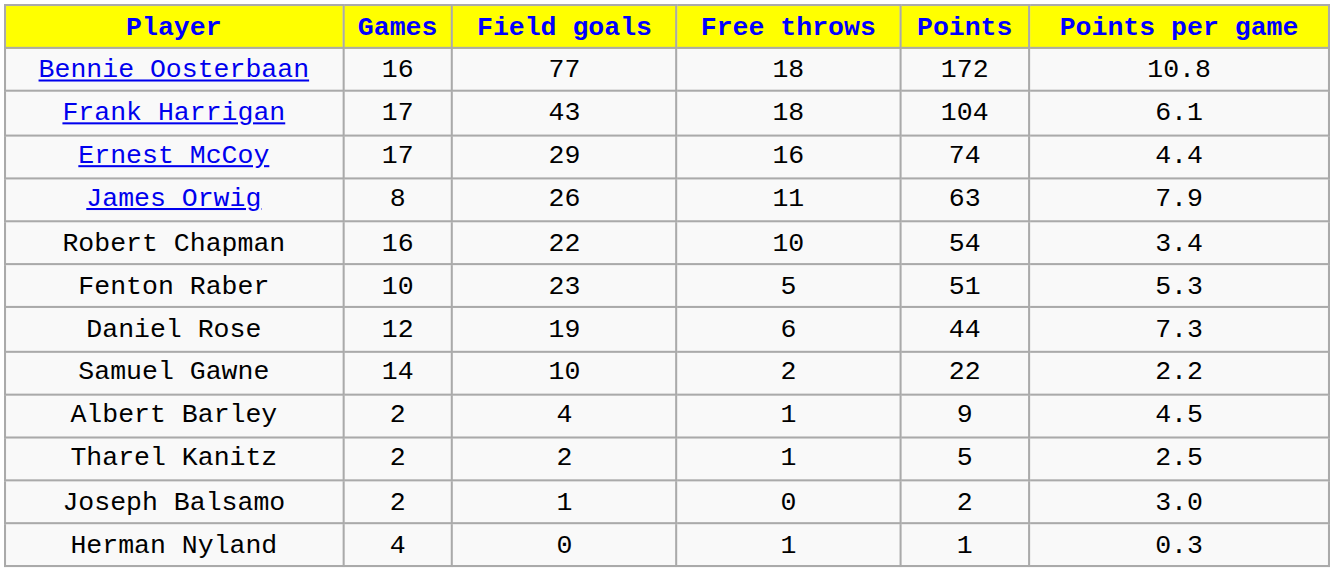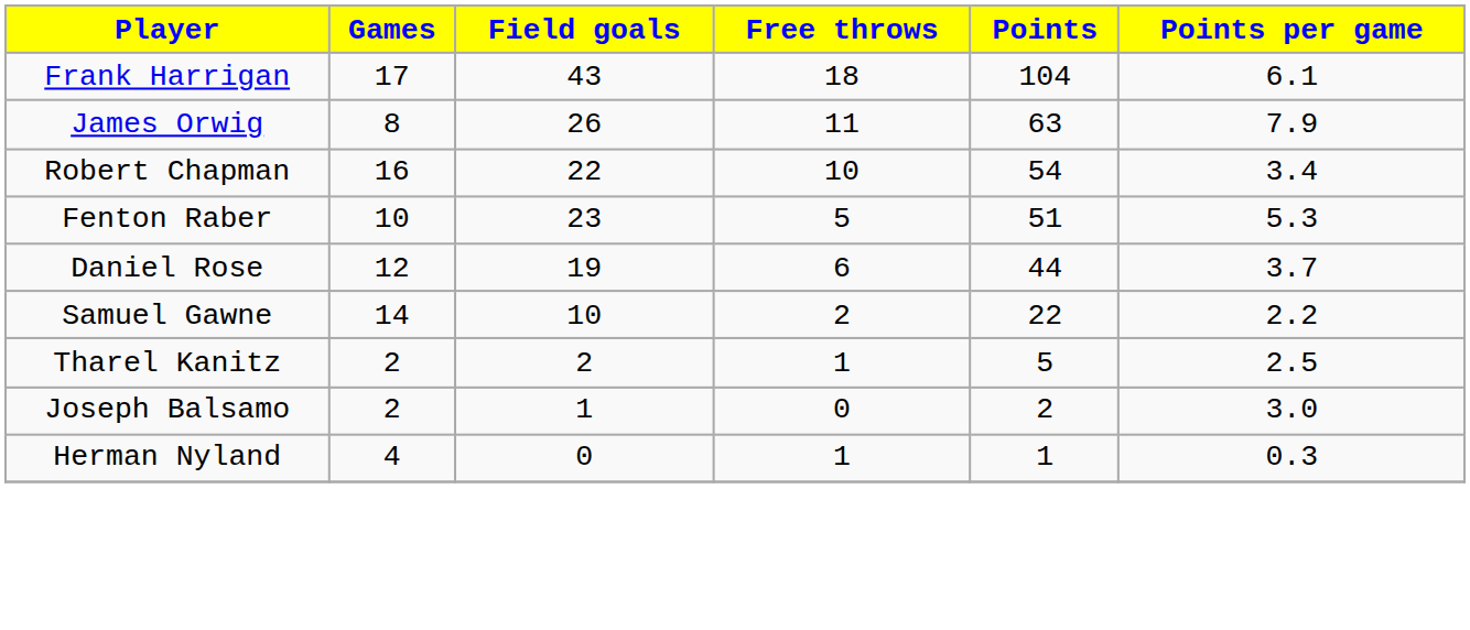- row: Bennie Oosterbaan | 16 | 77 | 18 | 172 | 10.8
- row: Ernest McCoy | 17 | 29 | 16 | 74 | 4.4
Daniel Rose | Points per game: 7.3 -> 3.7
- row: Albert Barley | 2 | 4 | 1 | 9 | 4.5
